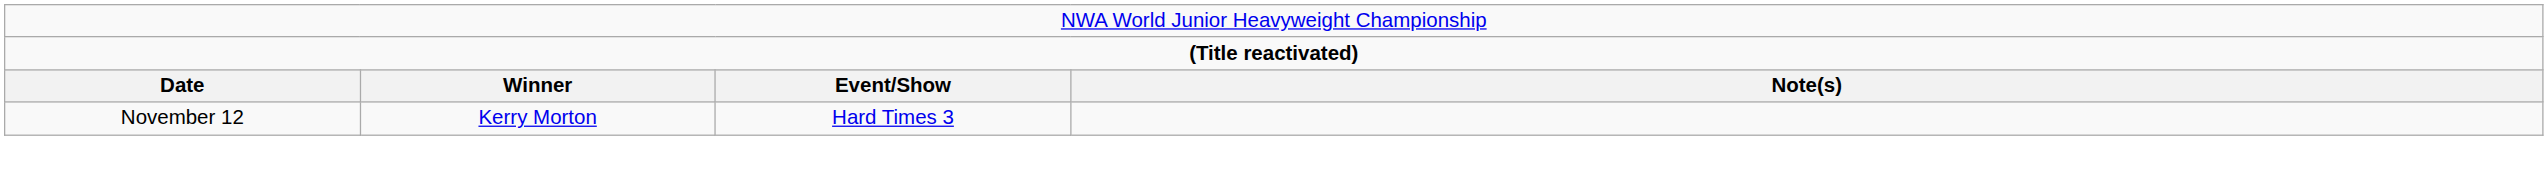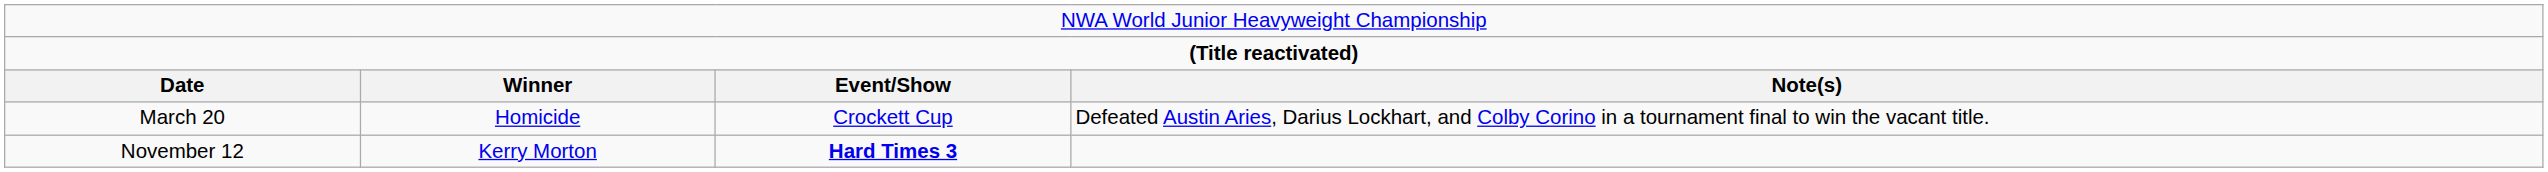+ row: March 20 | Homicide | Crockett Cup | Defeated Austin Aries, Darius Lockhart, and Colby Corino in a tournament final to win the vacant title.
November 12 | column 3: normal -> bold
